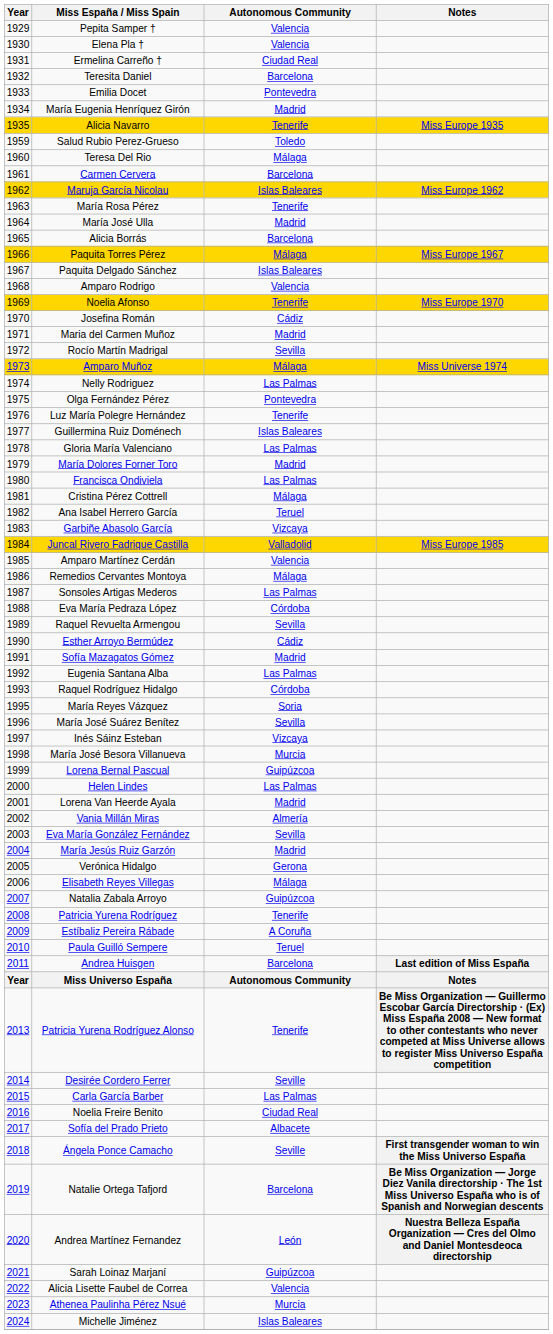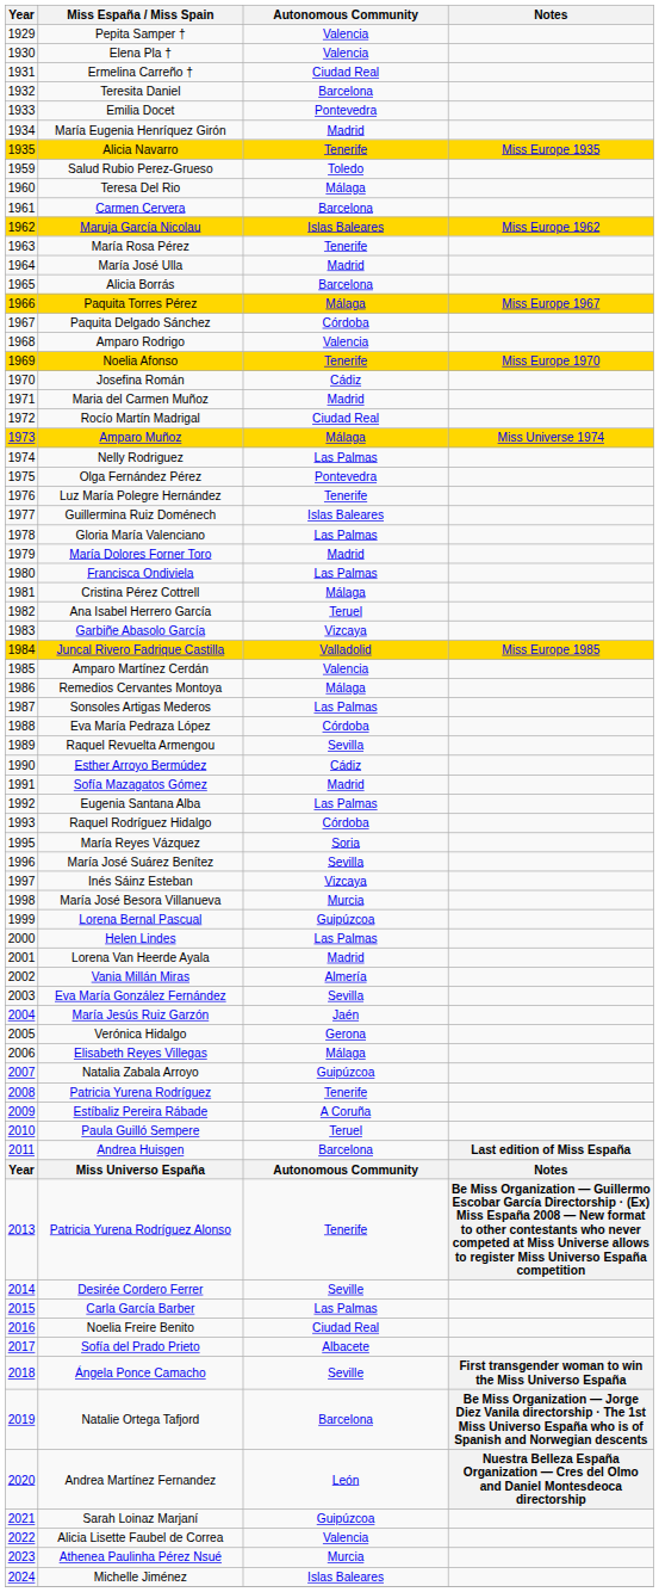Paquita Delgado Sánchez | Autonomous Community: Islas Baleares -> Córdoba
Rocío Martín Madrigal | Autonomous Community: Sevilla -> Ciudad Real
María Jesús Ruiz Garzón | Autonomous Community: Madrid -> Jaén
